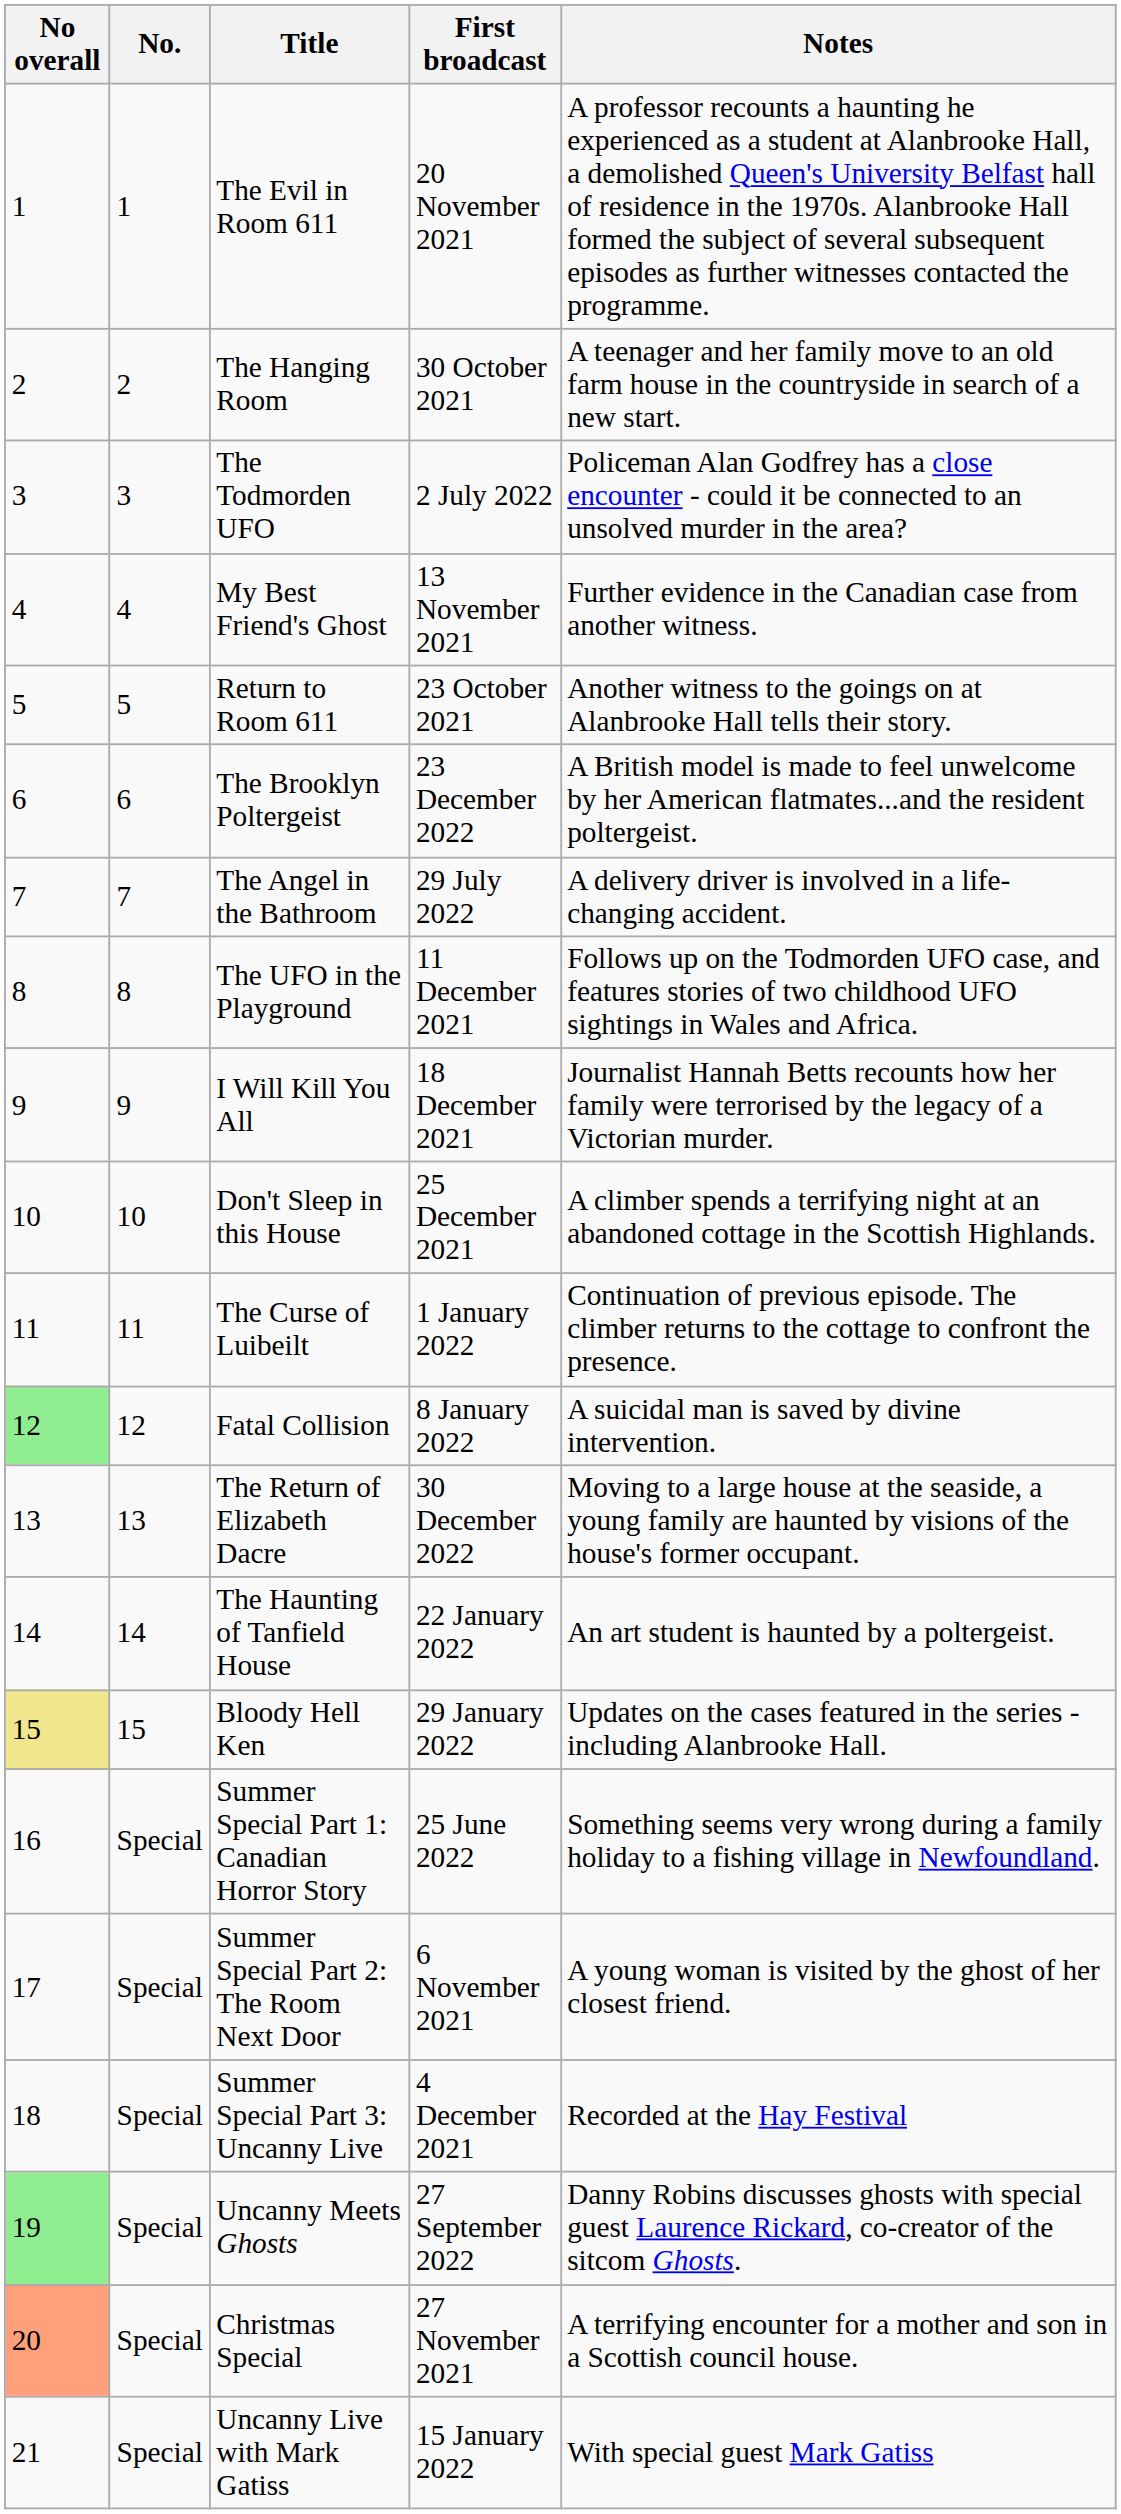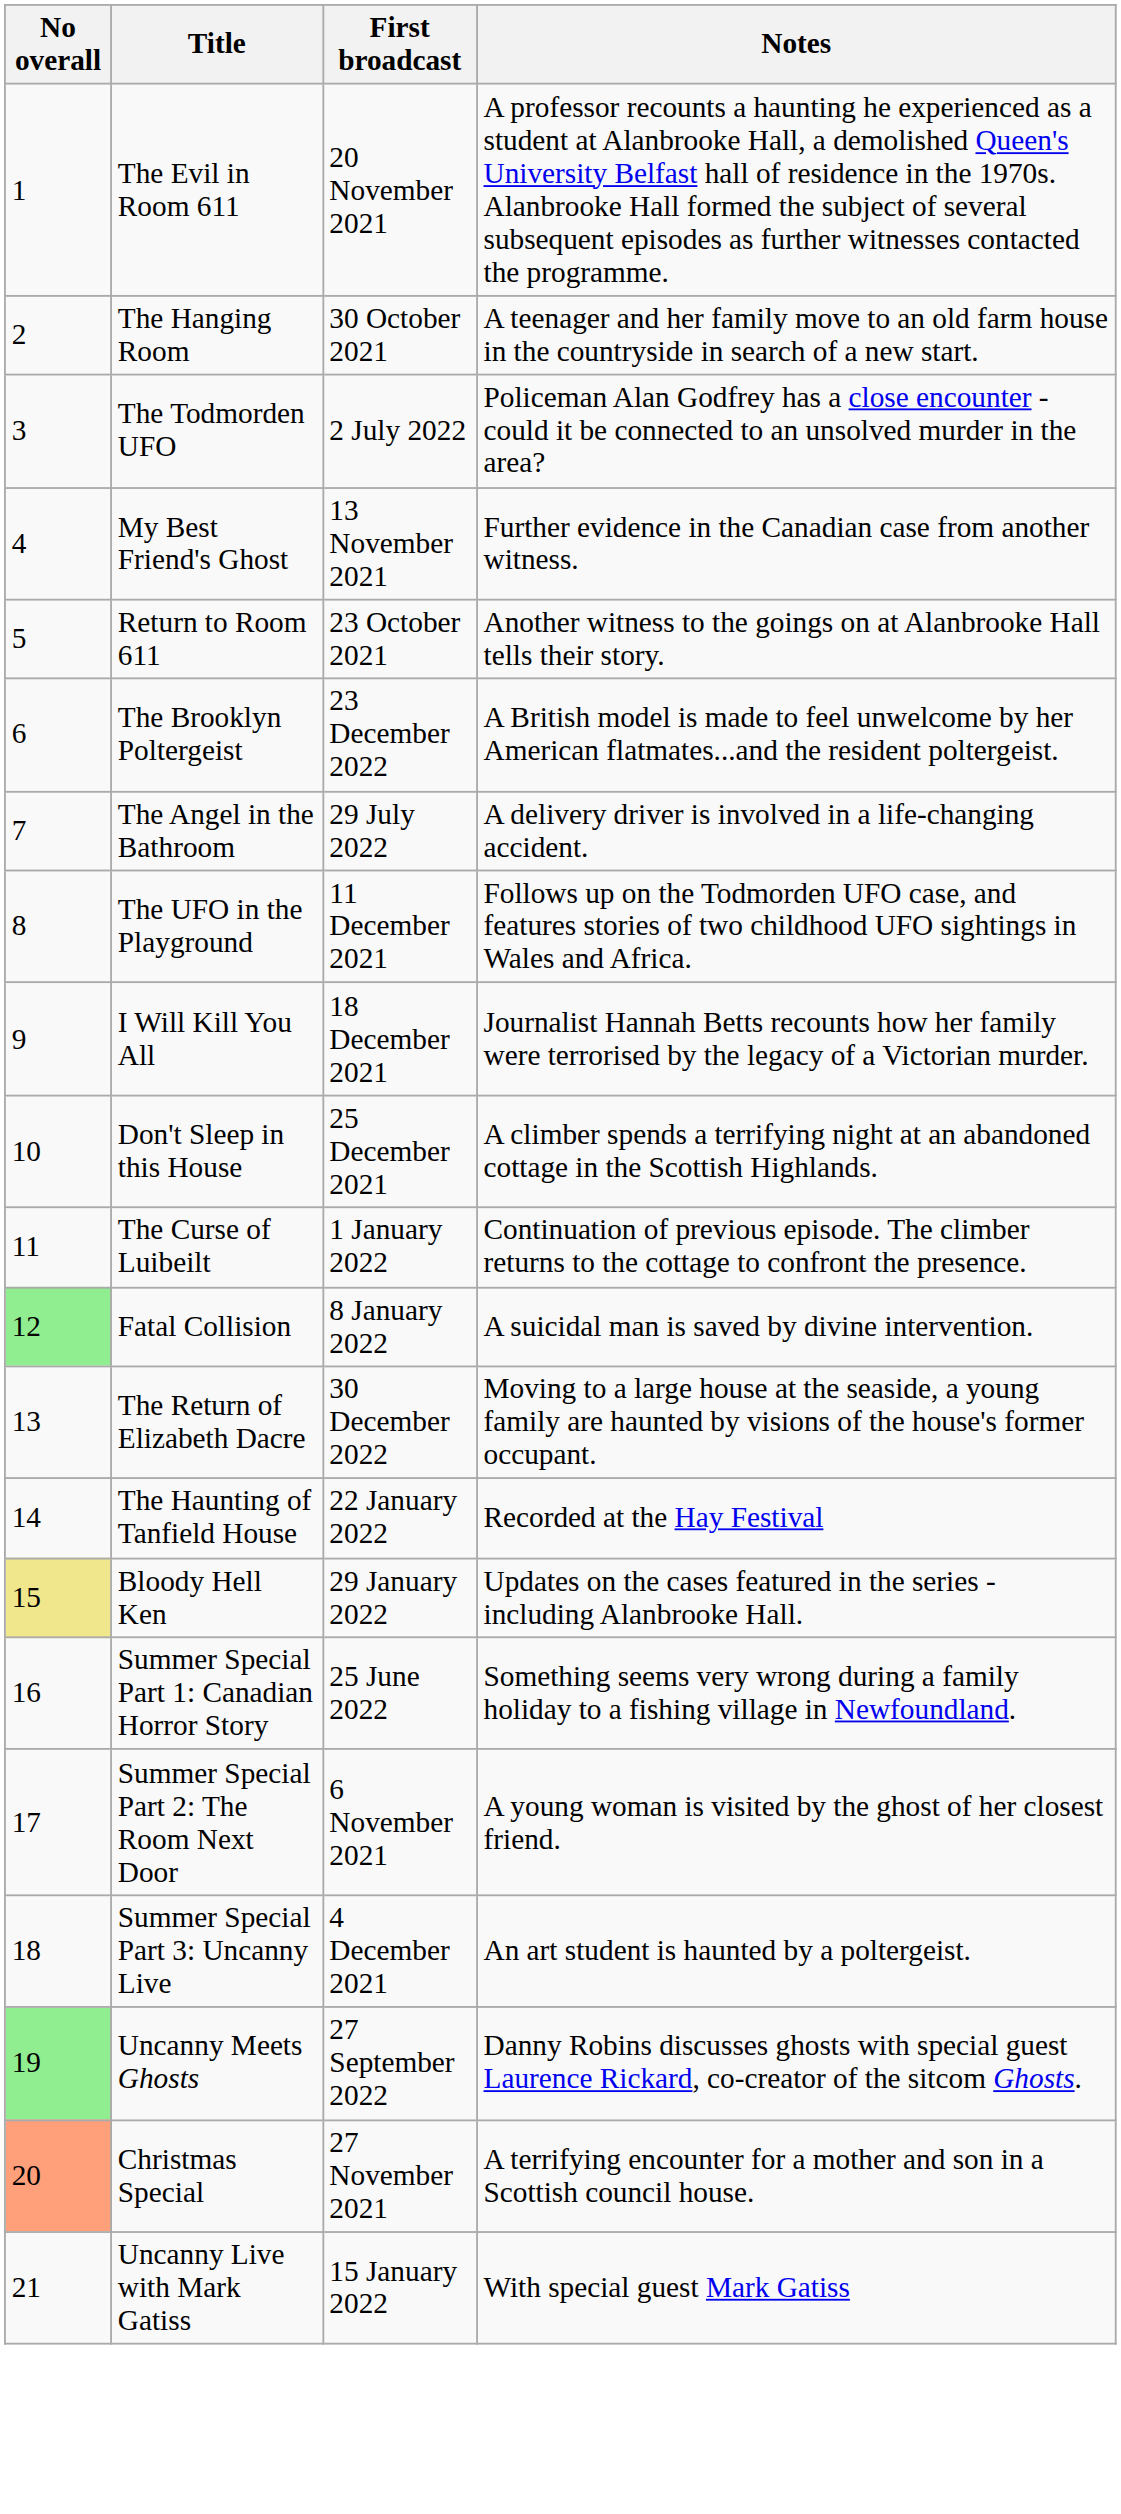- column: No. | 1 | 2 | 3 | 4 | 5 | 6 | 7 | 8 | 9 | 10 | 11 | 12 | 13 | 14 | 15 | Special | Special | Special | Special | Special | Special
The Haunting of Tanfield House | Notes: An art student is haunted by a poltergeist. -> Recorded at the Hay Festival
Summer Special Part 3: Uncanny Live | Notes: Recorded at the Hay Festival -> An art student is haunted by a poltergeist.
